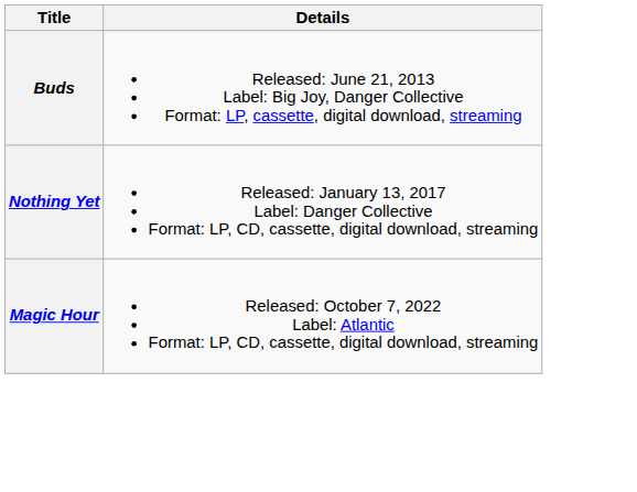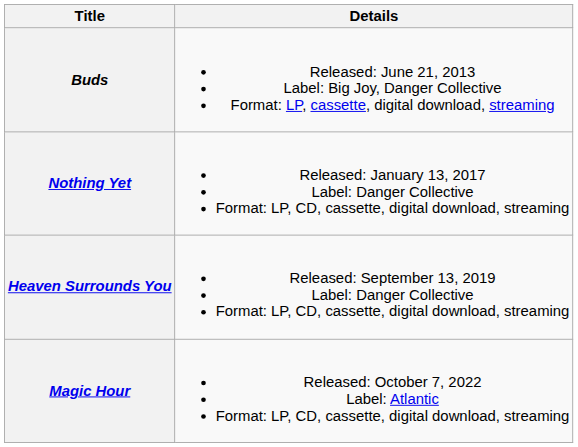+ row: Heaven Surrounds You | Released: September 13, 2019 Label: Danger Collective Format: LP, CD, cassette, digital download, streaming
